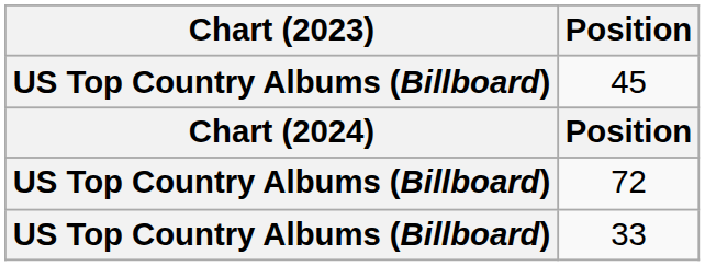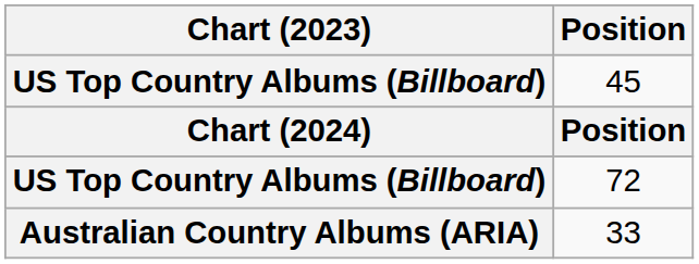33 | Chart (2023): US Top Country Albums (Billboard) -> Australian Country Albums (ARIA)
